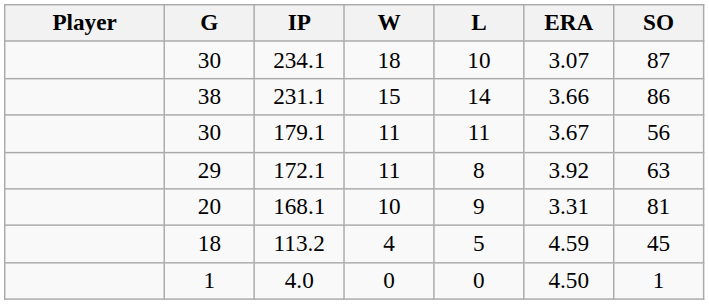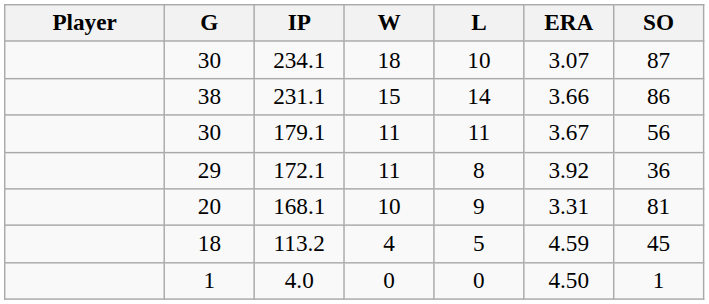172.1 | SO: 63 -> 36
